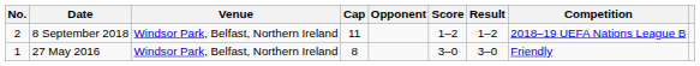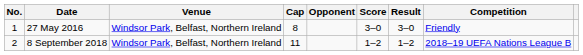rows swapped: 27 May 2016 <-> 8 September 2018
